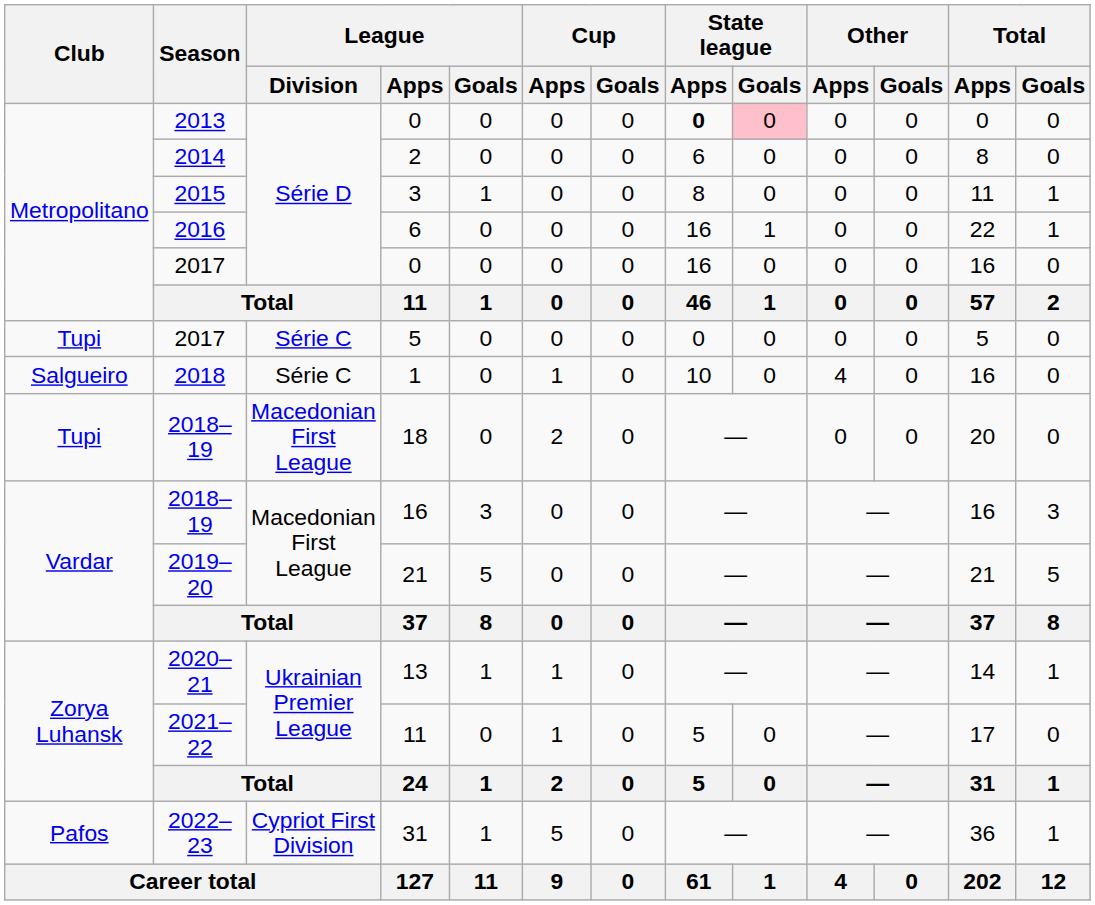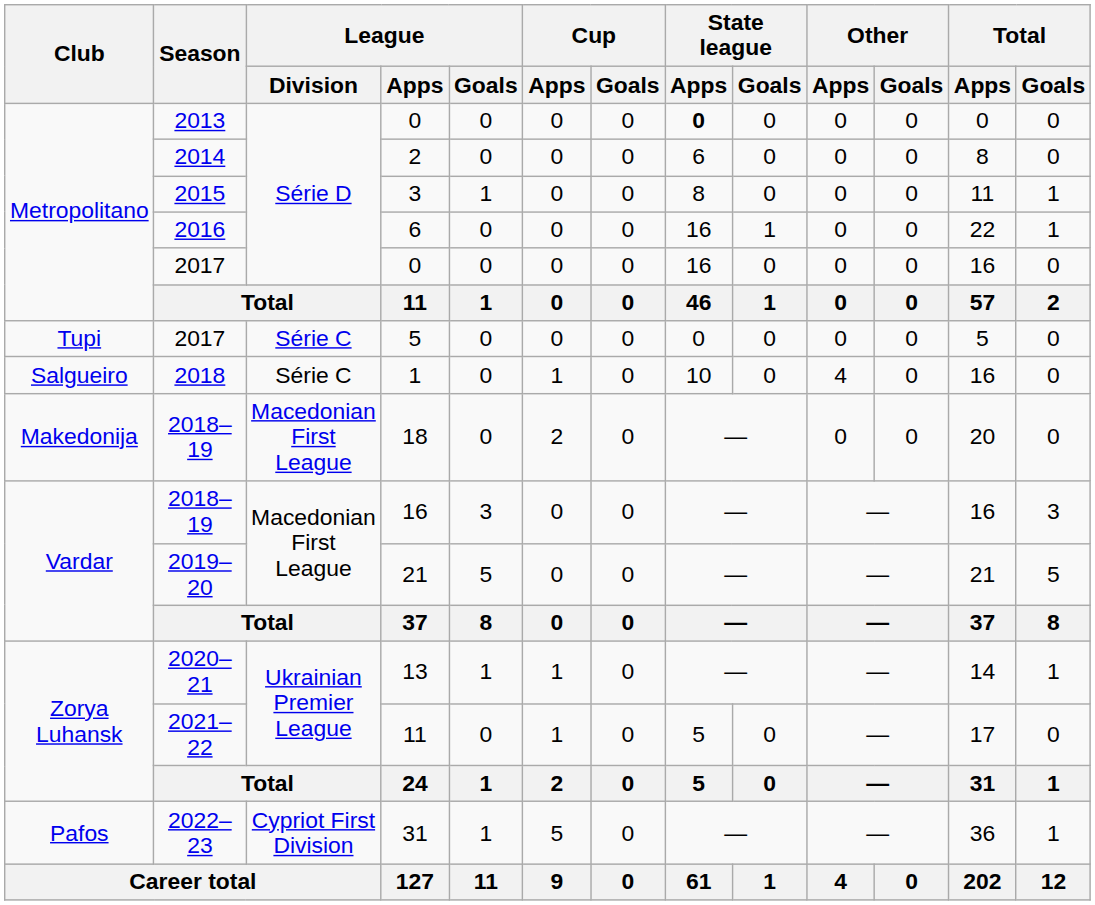2013 / 0 | State league / Goals: pink background -> no background
18 | Club: Tupi -> Makedonija
